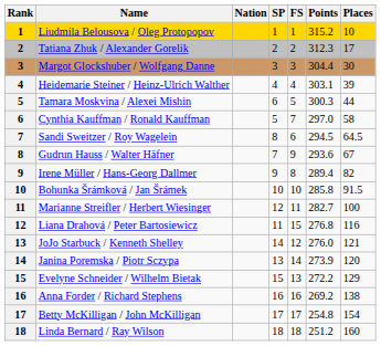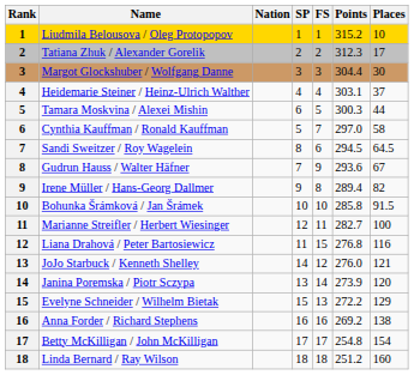Heidemarie Steiner / Heinz-Ulrich Walther | Places: 39 -> 37
